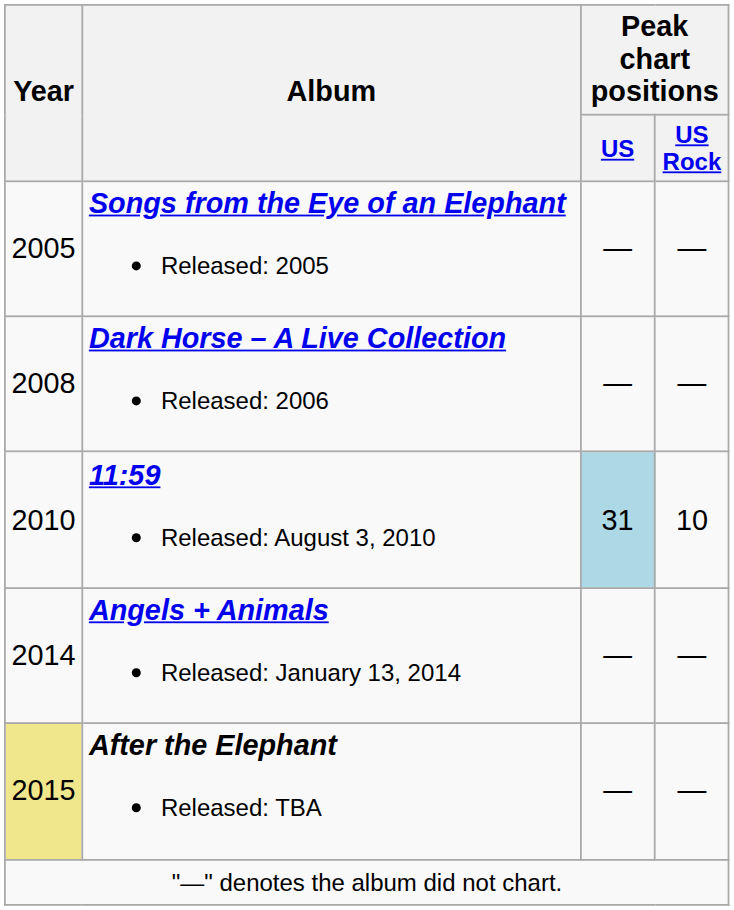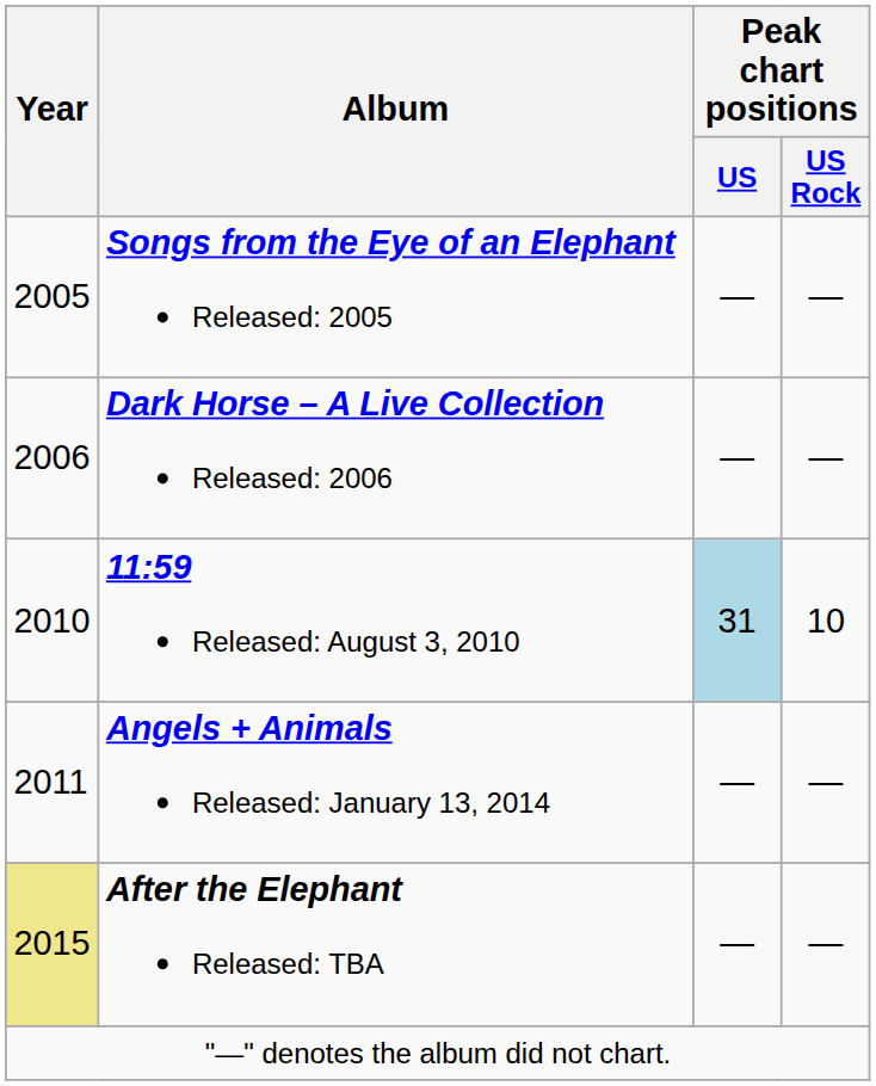Dark Horse – A Live Collection Released: 2006 | Year: 2008 -> 2006
Angels + Animals Released: January 13, 2014 | Year: 2014 -> 2011
